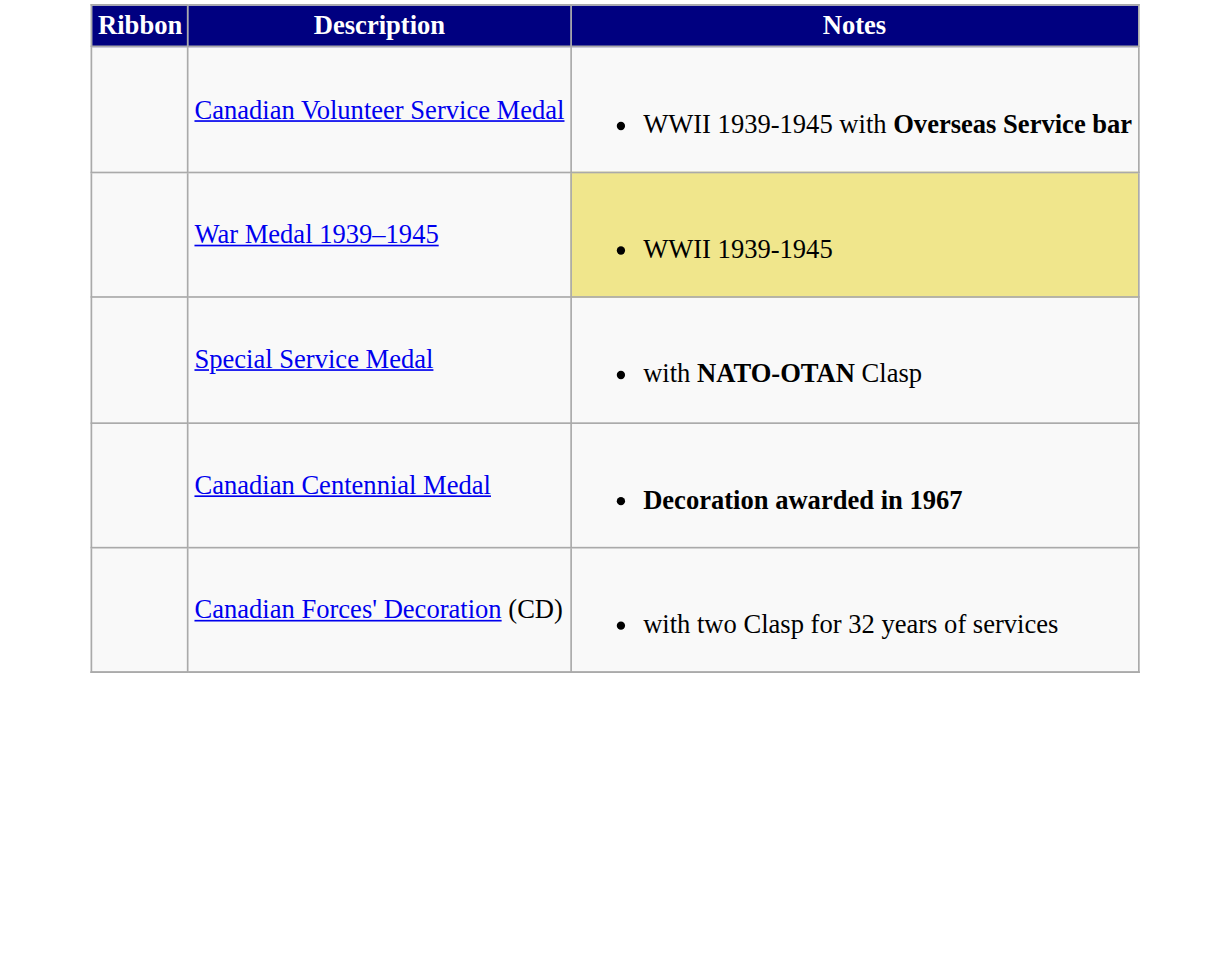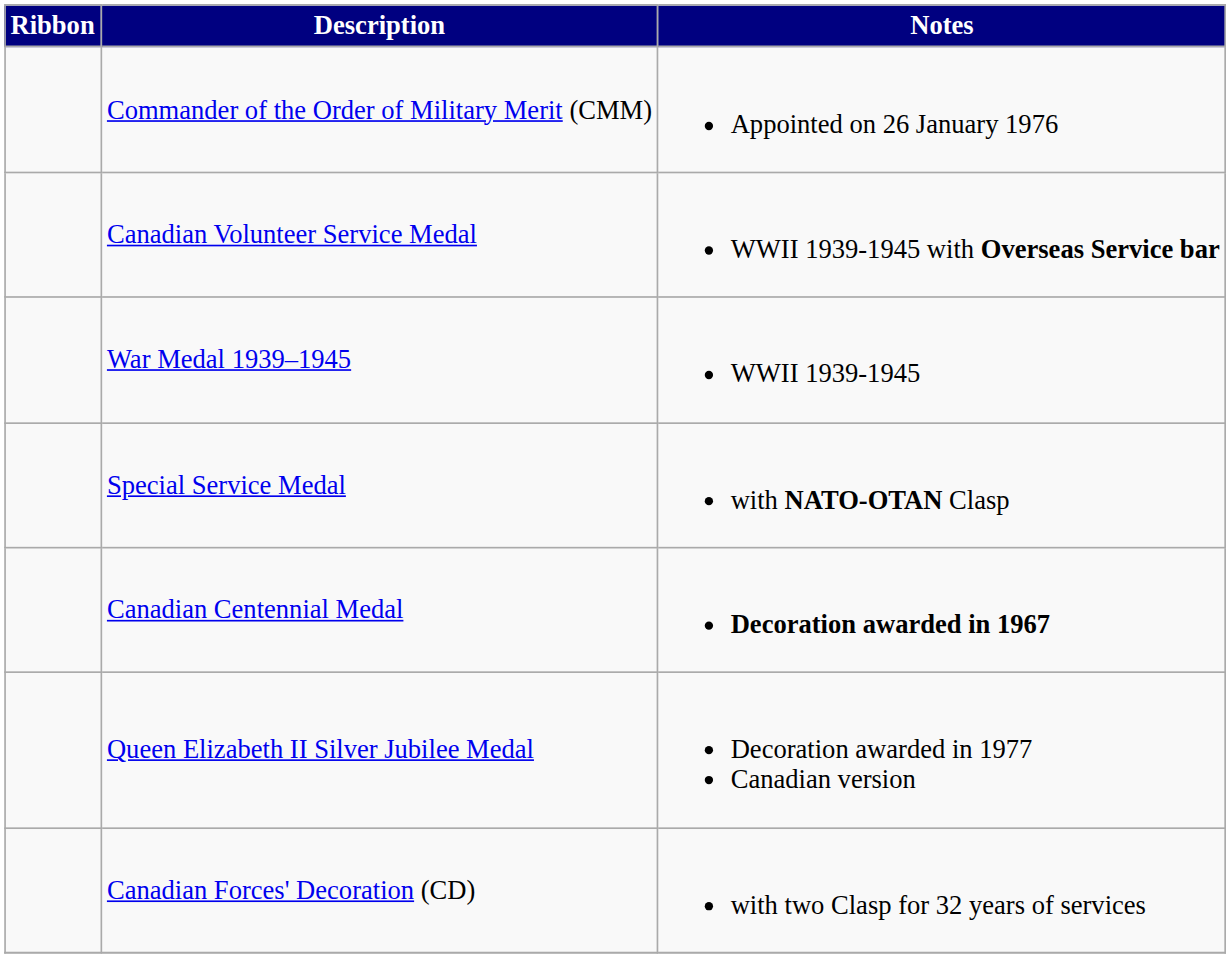+ row: Commander of the Order of Military Merit (CMM) | Appointed on 26 January 1976
War Medal 1939–1945 | Notes: khaki background -> no background
+ row: Queen Elizabeth II Silver Jubilee Medal | Decoration awarded in 1977 Canadian version
